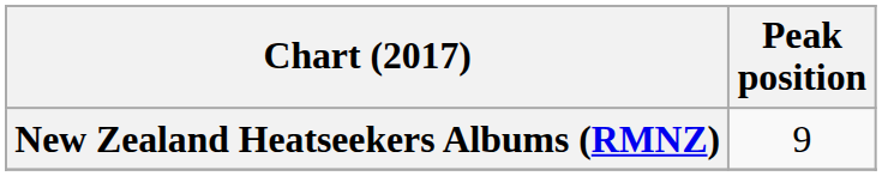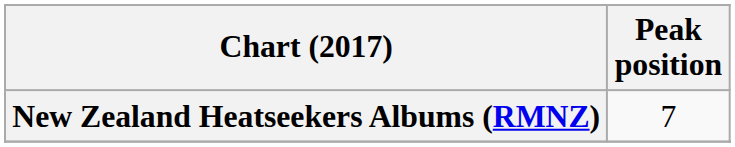New Zealand Heatseekers Albums (RMNZ) | Peak position: 9 -> 7
